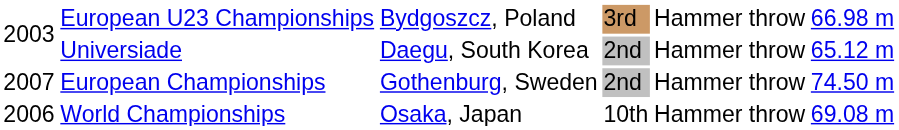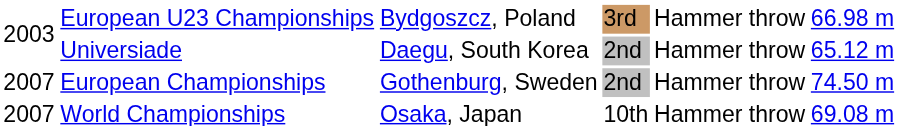World Championships | column 1: 2006 -> 2007
